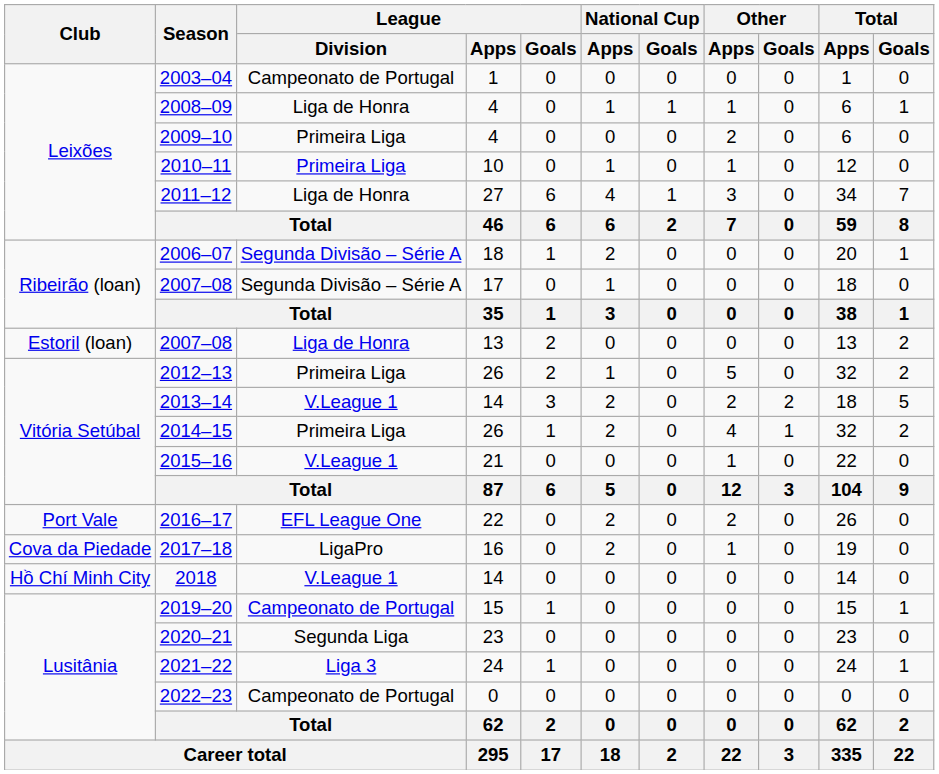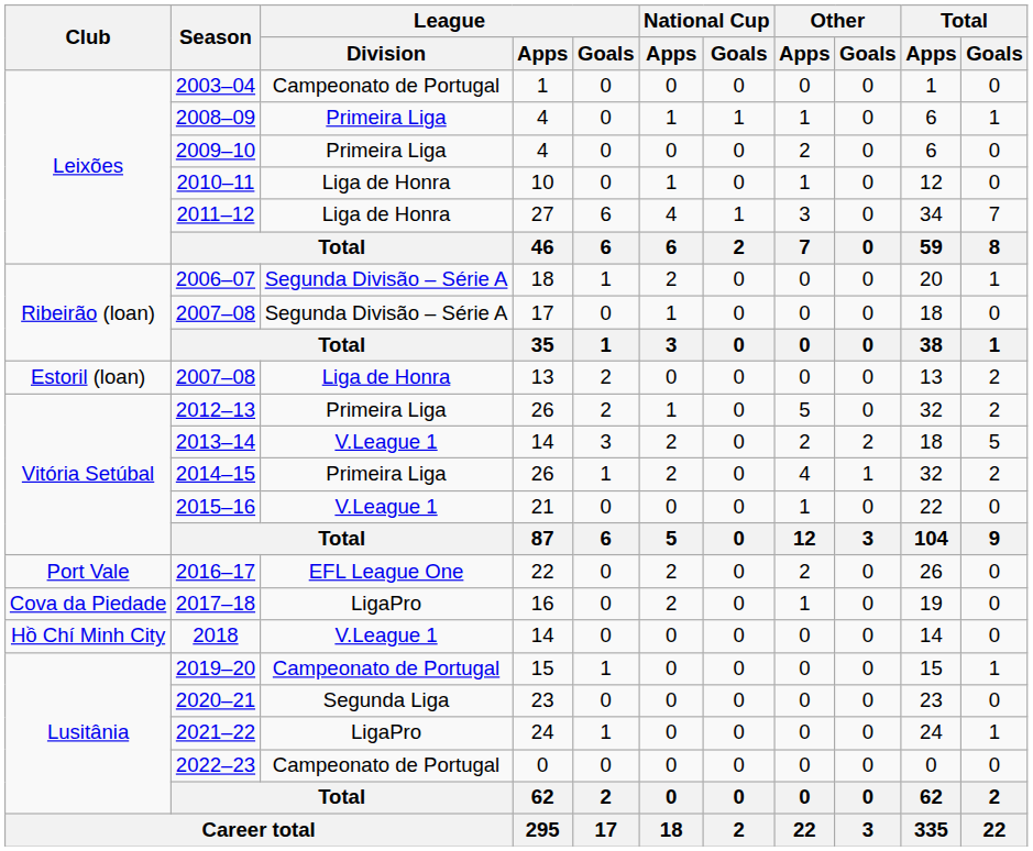2008–09 | League / Division: Liga de Honra -> Primeira Liga
2010–11 | League / Division: Primeira Liga -> Liga de Honra
2021–22 | League / Division: Liga 3 -> LigaPro
